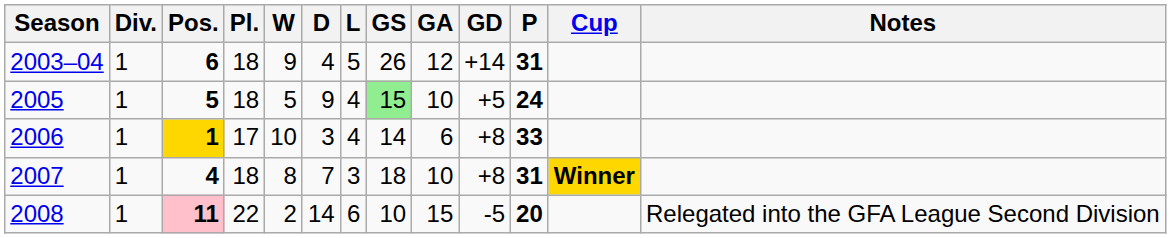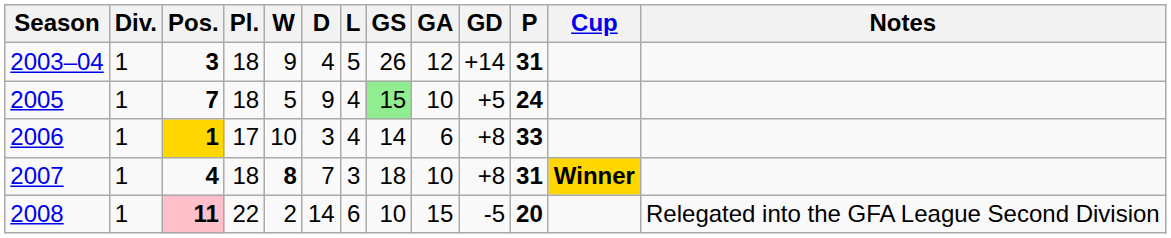2003–04 | Pos.: 6 -> 3
2005 | Pos.: 5 -> 7
2007 | W: normal -> bold
